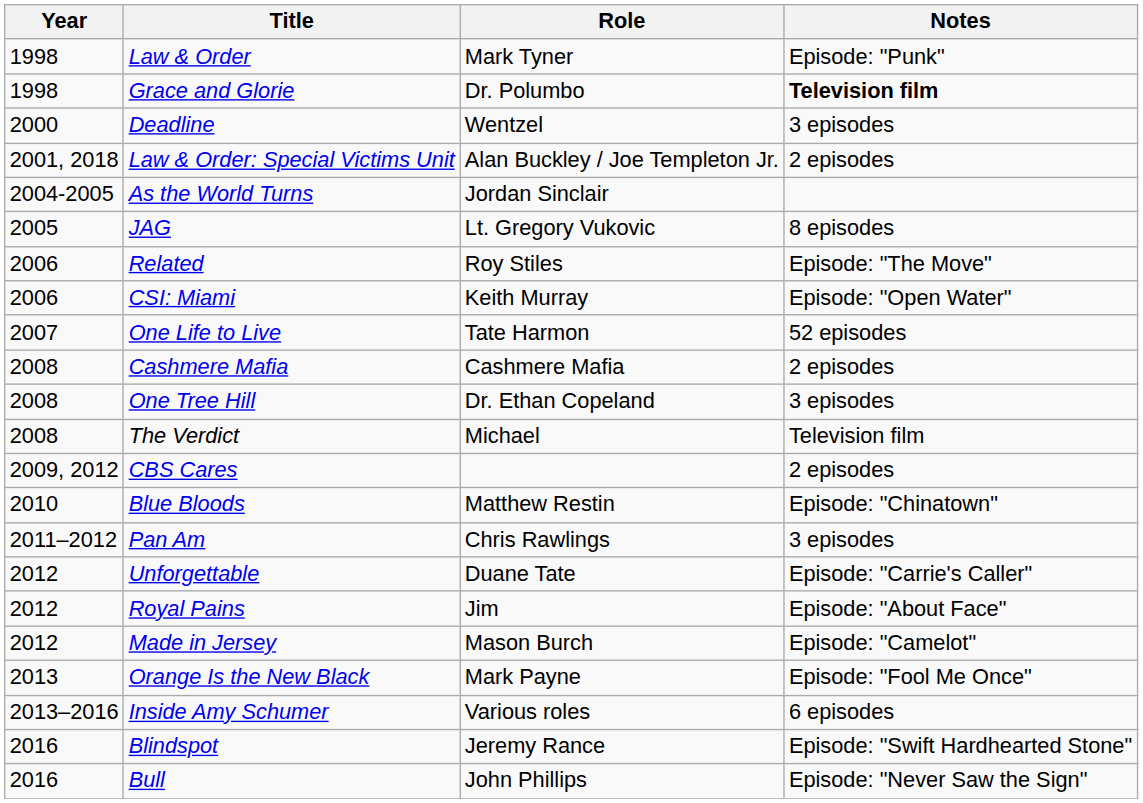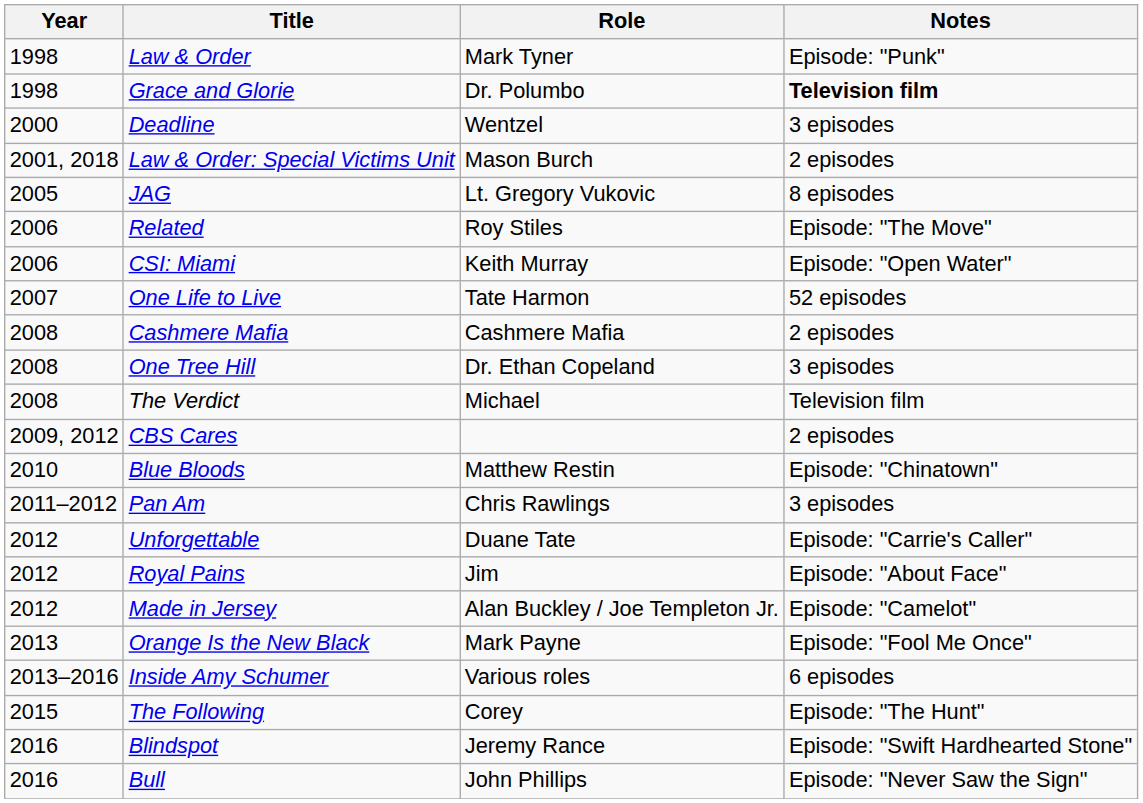Law & Order: Special Victims Unit | Role: Alan Buckley / Joe Templeton Jr. -> Mason Burch
- row: 2004-2005 | As the World Turns | Jordan Sinclair
Made in Jersey | Role: Mason Burch -> Alan Buckley / Joe Templeton Jr.
+ row: 2015 | The Following | Corey | Episode: "The Hunt"
